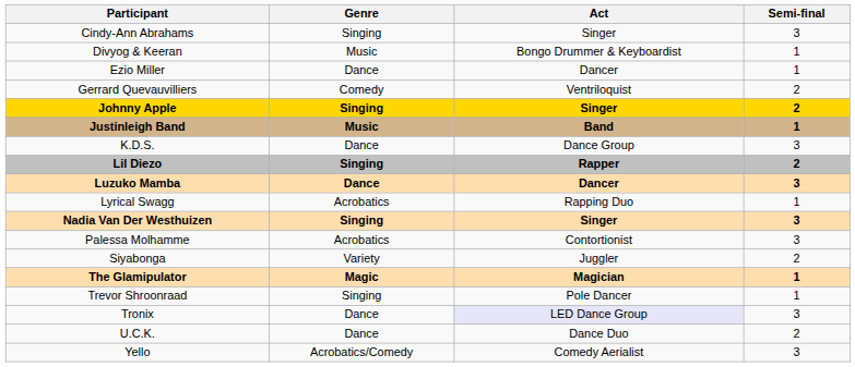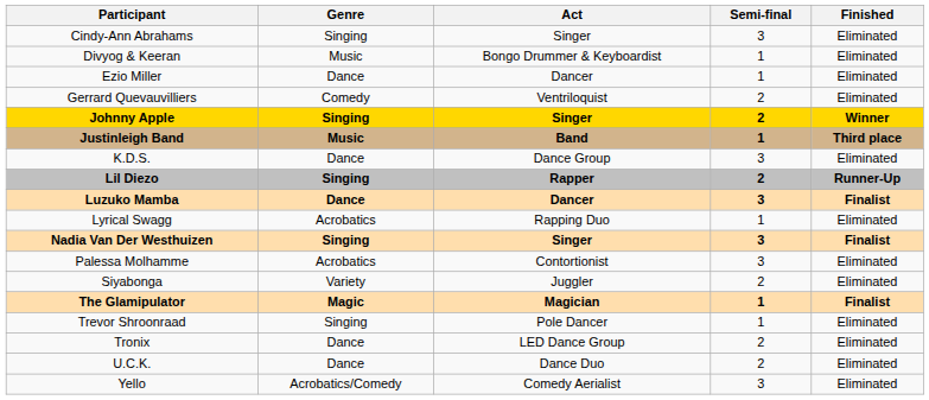+ column: Finished | Eliminated | Eliminated | Eliminated | Eliminated | Winner | Third place | Eliminated | Runner-Up | Finalist | Eliminated | Finalist | Eliminated | Eliminated | Finalist | Eliminated | Eliminated | Eliminated | Eliminated
Tronix | Act: lavender background -> no background
Tronix | Semi-final: 3 -> 2
